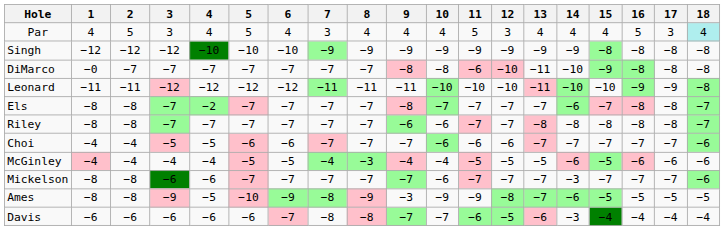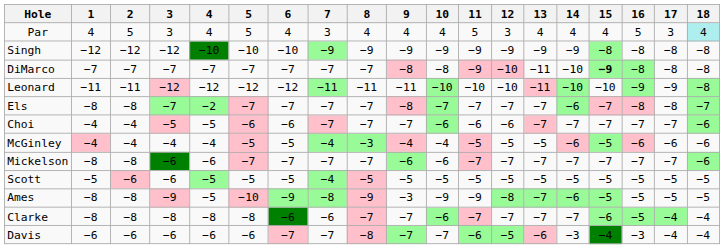DiMarco | 1: −0 -> −7
DiMarco | 11: −6 -> −9
DiMarco | 15: normal -> bold
- row: Riley | −8 | −8 | −7 | −7 | −7 | −7 | −7 | −7 | −6 | −6 | −7 | −7 | −8 | −8 | −8 | −8 | −8 | −7
Mickelson | 9: −7 -> −6
Mickelson | 14: −3 -> −7
+ row: Scott | −5 | −6 | −6 | −5 | −5 | −5 | −4 | −5 | −5 | −5 | −5 | −5 | −5 | −5 | −5 | −5 | −5 | −5
+ row: Clarke | −8 | −8 | −8 | −8 | −8 | −6 | −6 | −7 | −7 | −6 | −7 | −7 | −7 | −7 | −6 | −5 | −4 | −4
Davis | 7: −8 -> −7
Davis | 16: −4 -> −3
